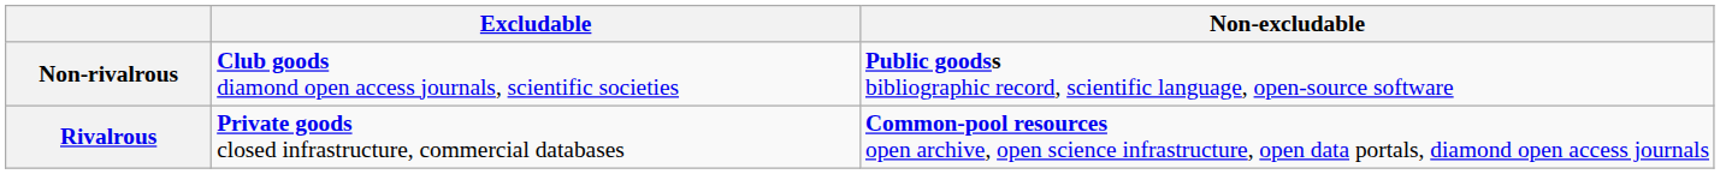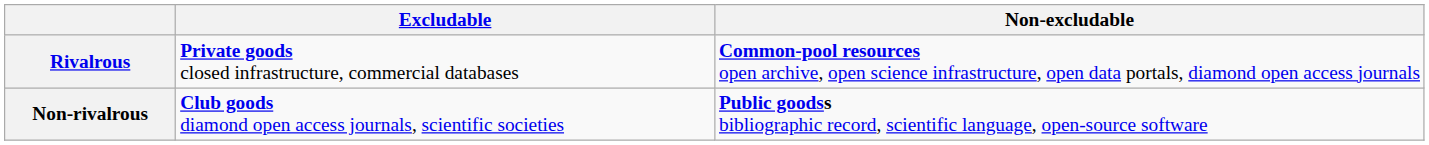rows swapped: Rivalrous <-> Non-rivalrous
